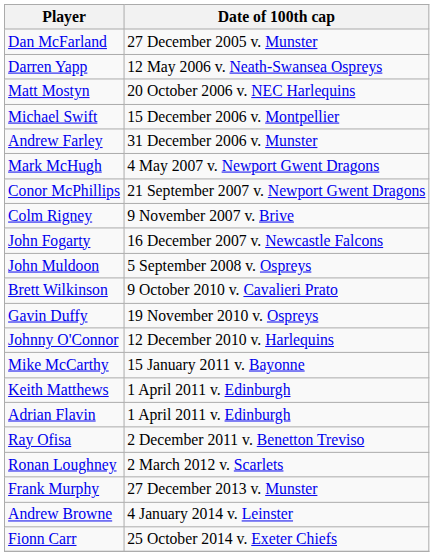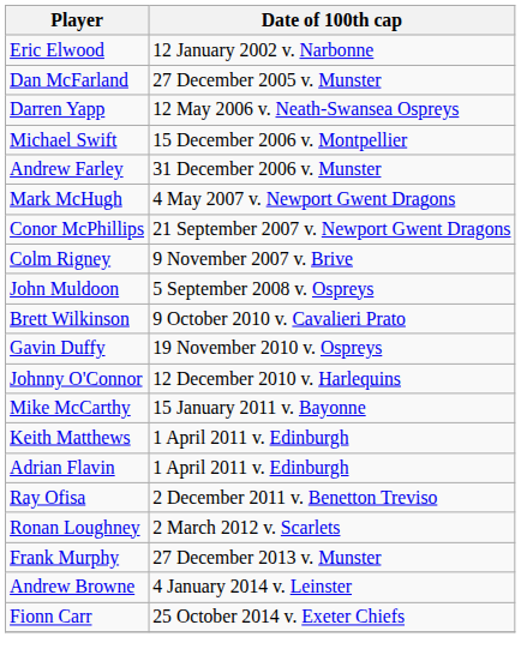+ row: Eric Elwood | 12 January 2002 v. Narbonne
- row: Matt Mostyn | 20 October 2006 v. NEC Harlequins
- row: John Fogarty | 16 December 2007 v. Newcastle Falcons
